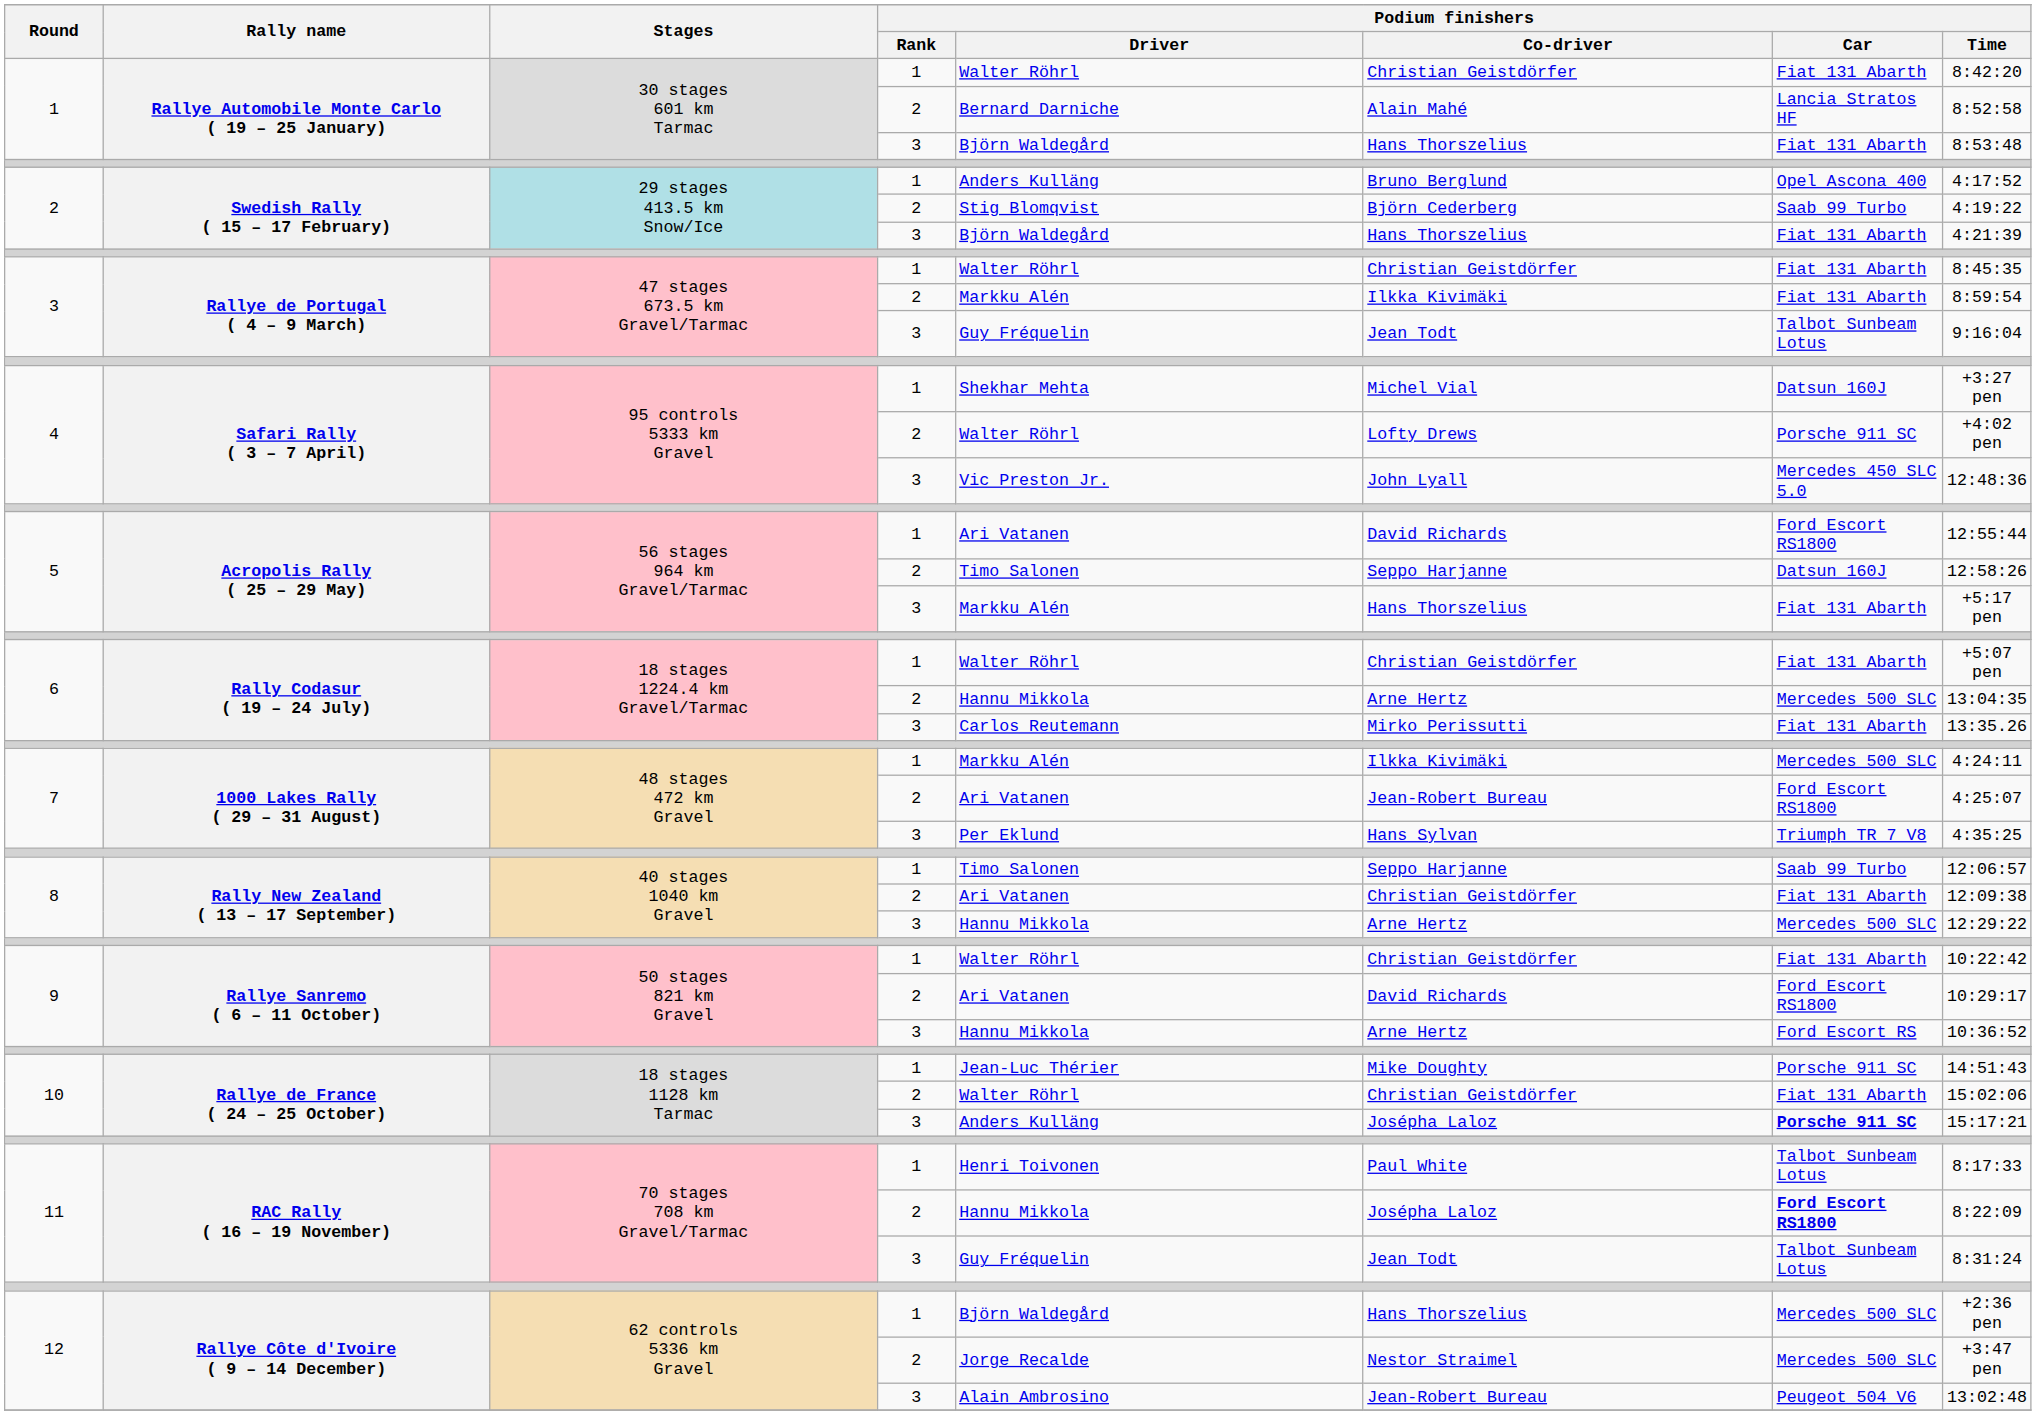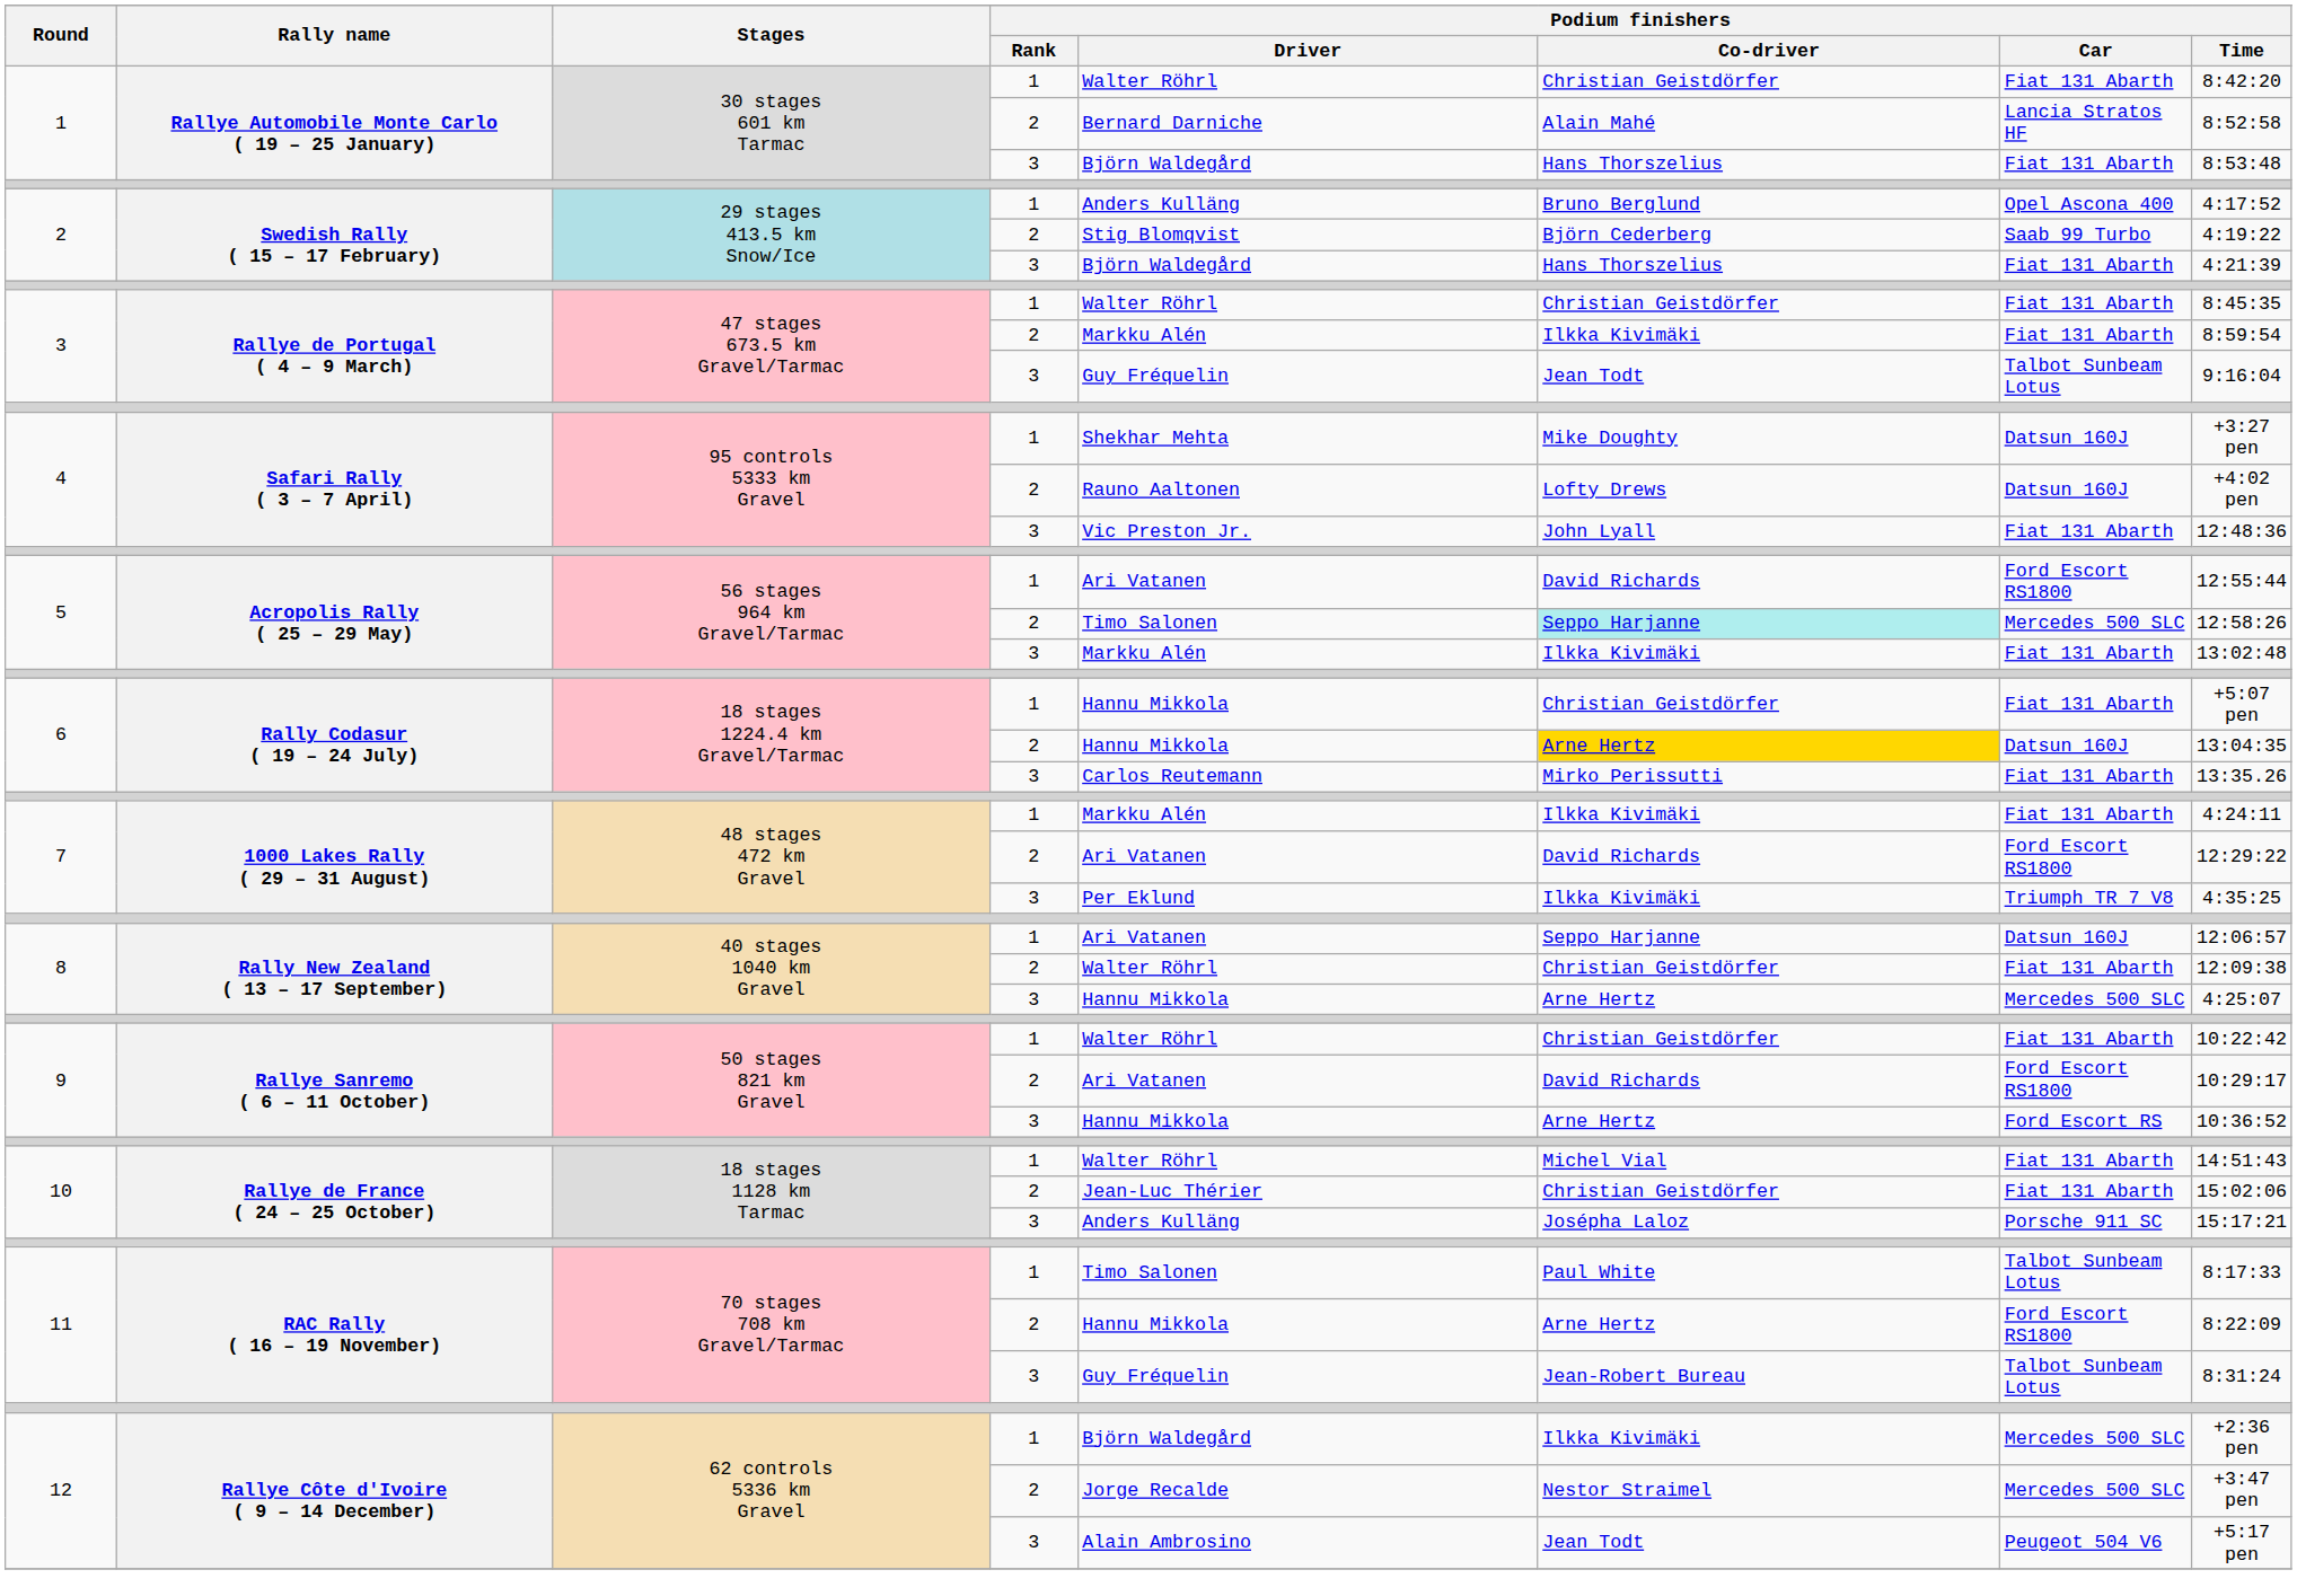4 / 1 | Podium finishers / Co-driver: Michel Vial -> Mike Doughty
4 / 2 | Podium finishers / Driver: Walter Röhrl -> Rauno Aaltonen
4 / 2 | Podium finishers / Car: Porsche 911 SC -> Datsun 160J
4 / 3 | Podium finishers / Car: Mercedes 450 SLC 5.0 -> Fiat 131 Abarth
5 / 2 | Podium finishers / Co-driver: no background -> paleturquoise background
5 / 2 | Podium finishers / Car: Datsun 160J -> Mercedes 500 SLC
5 / 3 | Podium finishers / Co-driver: Hans Thorszelius -> Ilkka Kivimäki
5 / 3 | Podium finishers / Time: +5:17 pen -> 13:02:48
6 / 1 | Podium finishers / Driver: Walter Röhrl -> Hannu Mikkola
6 / 2 | Podium finishers / Co-driver: no background -> gold background
6 / 2 | Podium finishers / Car: Mercedes 500 SLC -> Datsun 160J
7 / 1 | Podium finishers / Car: Mercedes 500 SLC -> Fiat 131 Abarth
7 / 2 | Podium finishers / Co-driver: Jean-Robert Bureau -> David Richards
7 / 2 | Podium finishers / Time: 4:25:07 -> 12:29:22
7 / 3 | Podium finishers / Co-driver: Hans Sylvan -> Ilkka Kivimäki
8 / 1 | Podium finishers / Driver: Timo Salonen -> Ari Vatanen
8 / 1 | Podium finishers / Car: Saab 99 Turbo -> Datsun 160J
8 / 2 | Podium finishers / Driver: Ari Vatanen -> Walter Röhrl
8 / 3 | Podium finishers / Time: 12:29:22 -> 4:25:07
10 / 1 | Podium finishers / Driver: Jean-Luc Thérier -> Walter Röhrl
10 / 1 | Podium finishers / Co-driver: Mike Doughty -> Michel Vial
10 / 1 | Podium finishers / Car: Porsche 911 SC -> Fiat 131 Abarth
10 / 2 | Podium finishers / Driver: Walter Röhrl -> Jean-Luc Thérier
10 / 3 | Podium finishers / Car: bold -> normal
11 / 1 | Podium finishers / Driver: Henri Toivonen -> Timo Salonen
11 / 2 | Podium finishers / Co-driver: Josépha Laloz -> Arne Hertz
11 / 2 | Podium finishers / Car: bold -> normal
11 / 3 | Podium finishers / Co-driver: Jean Todt -> Jean-Robert Bureau
12 / 1 | Podium finishers / Co-driver: Hans Thorszelius -> Ilkka Kivimäki
12 / 3 | Podium finishers / Co-driver: Jean-Robert Bureau -> Jean Todt
12 / 3 | Podium finishers / Time: 13:02:48 -> +5:17 pen
